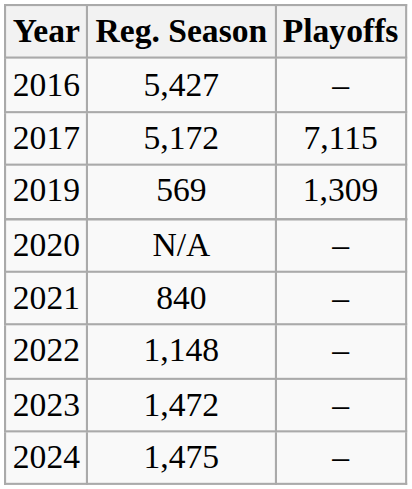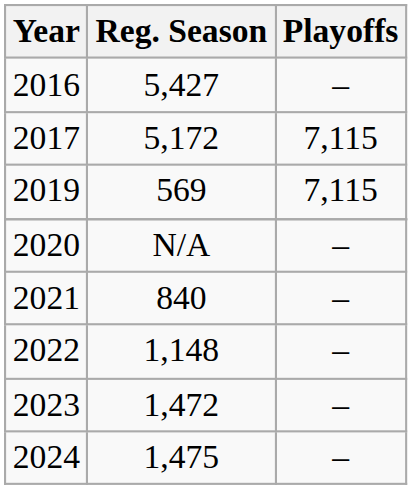2019 | Playoffs: 1,309 -> 7,115
